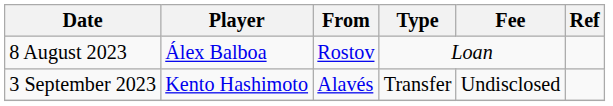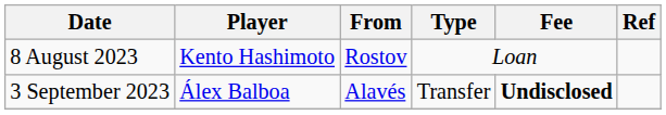8 August 2023 | Player: Álex Balboa -> Kento Hashimoto
3 September 2023 | Player: Kento Hashimoto -> Álex Balboa
3 September 2023 | Fee: normal -> bold
